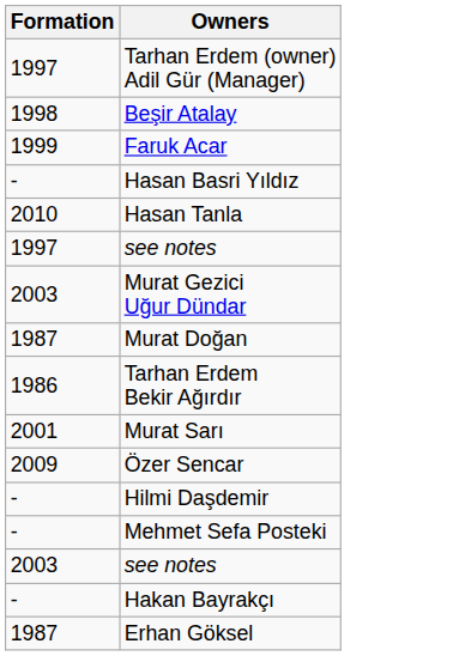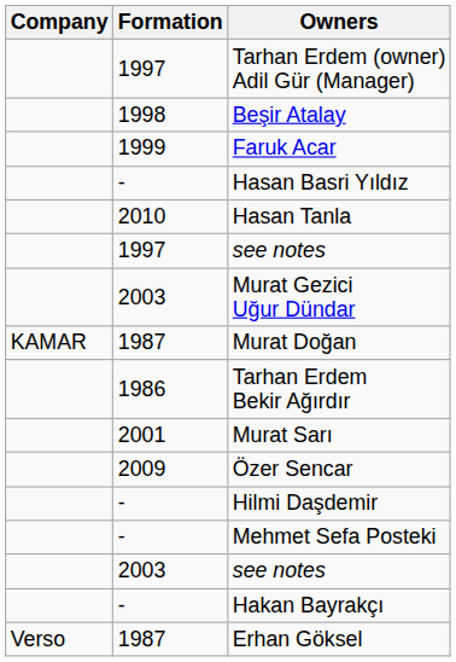+ column: Company | KAMAR | Verso
